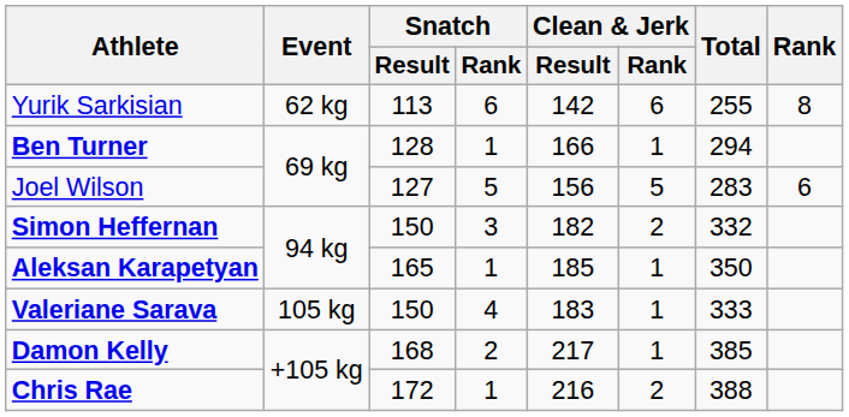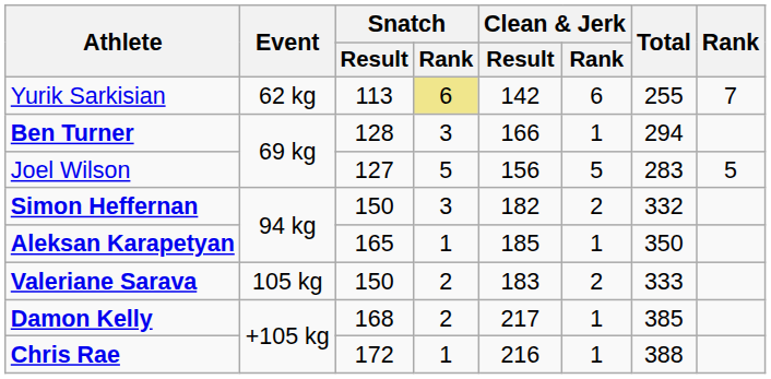Yurik Sarkisian | Snatch / Rank: no background -> khaki background
Yurik Sarkisian | Rank: 8 -> 7
Ben Turner | Snatch / Rank: 1 -> 3
Joel Wilson | Rank: 6 -> 5
Valeriane Sarava | Snatch / Rank: 4 -> 2
Valeriane Sarava | Clean & Jerk / Rank: 1 -> 2
Chris Rae | Clean & Jerk / Rank: 2 -> 1
